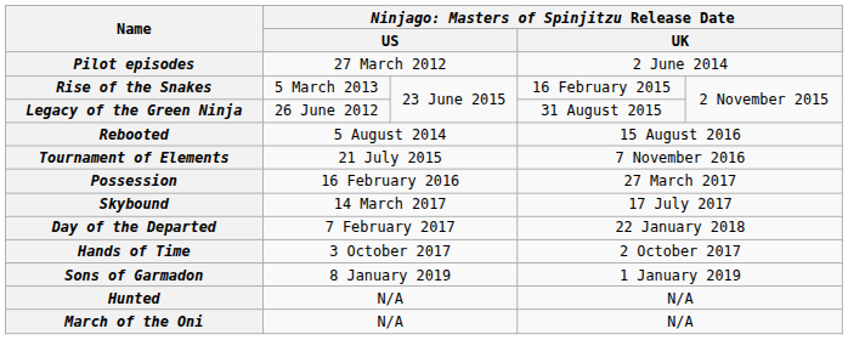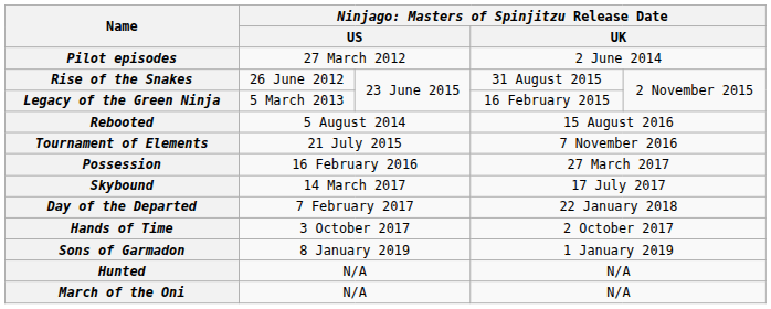Rise of the Snakes | column 2: 5 March 2013 -> 26 June 2012
Rise of the Snakes | column 4: 16 February 2015 -> 31 August 2015
Legacy of the Green Ninja | column 2: 26 June 2012 -> 5 March 2013
Legacy of the Green Ninja | column 4: 31 August 2015 -> 16 February 2015
